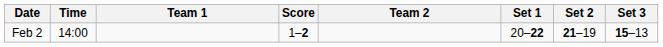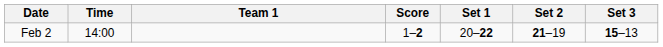- column: Team 2
